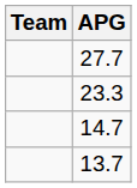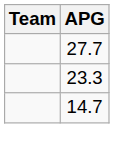- row: 13.7
